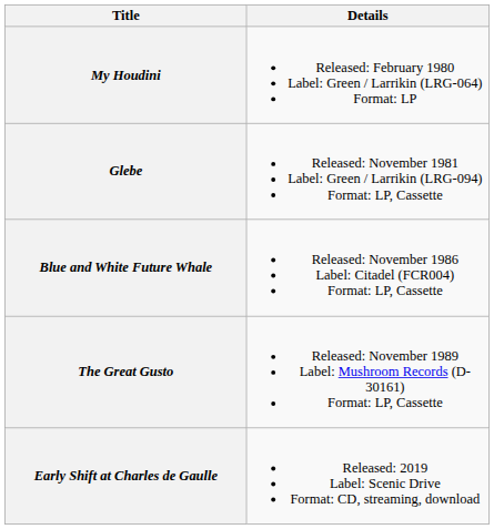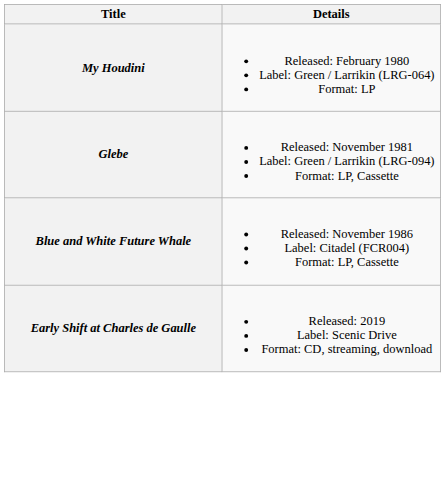- row: The Great Gusto | Released: November 1989 Label: Mushroom Records (D-30161) Format: LP, Cassette
